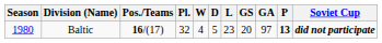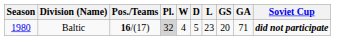- column: P | 13
Baltic | Pl.: no background -> lightgrey background
Baltic | GA: 97 -> 71
